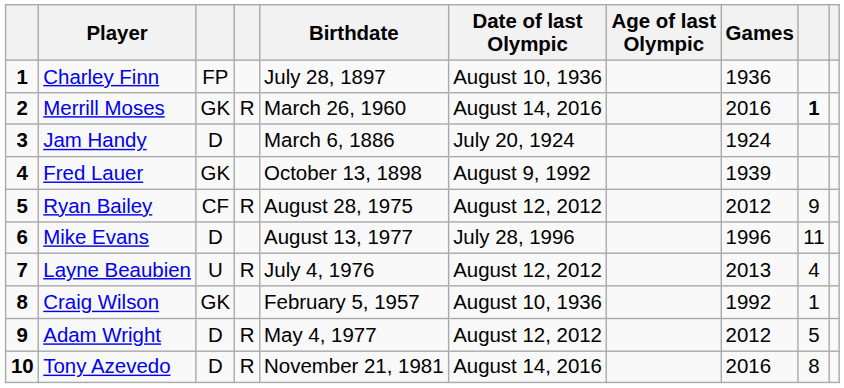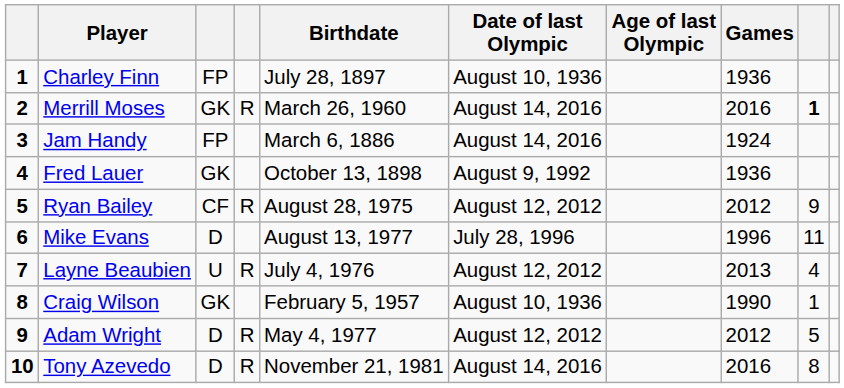Jam Handy | column 3: D -> FP
Jam Handy | Date of last Olympic: July 20, 1924 -> August 14, 2016
Fred Lauer | Games: 1939 -> 1936
Craig Wilson | Games: 1992 -> 1990
